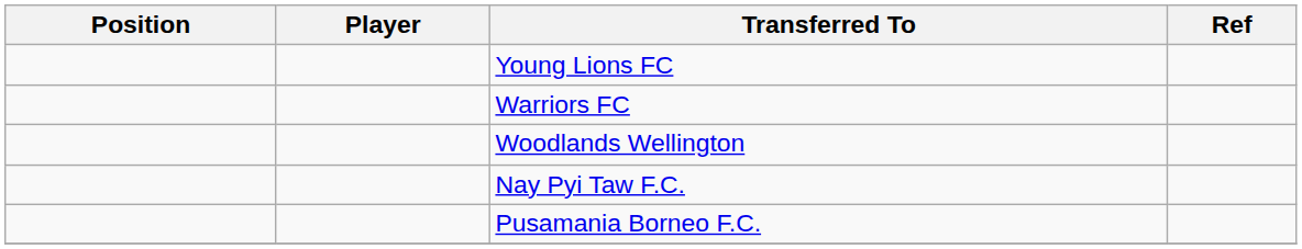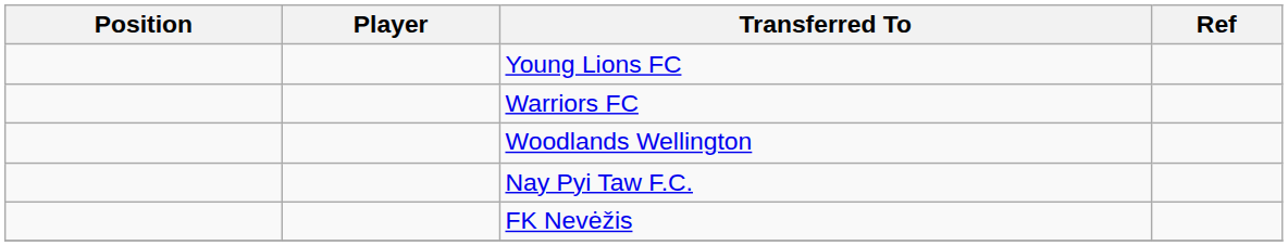- row: Pusamania Borneo F.C.
+ row: FK Nevėžis
